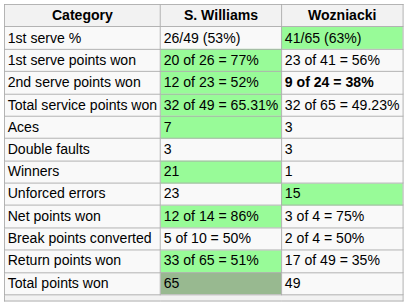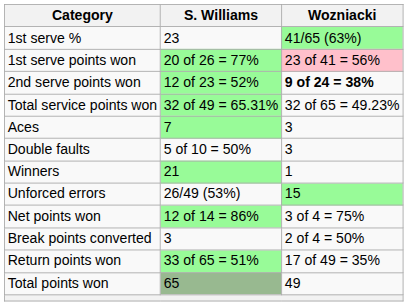1st serve % | S. Williams: 26/49 (53%) -> 23
1st serve points won | Wozniacki: no background -> pink background
Double faults | S. Williams: 3 -> 5 of 10 = 50%
Unforced errors | S. Williams: 23 -> 26/49 (53%)
Break points converted | S. Williams: 5 of 10 = 50% -> 3
